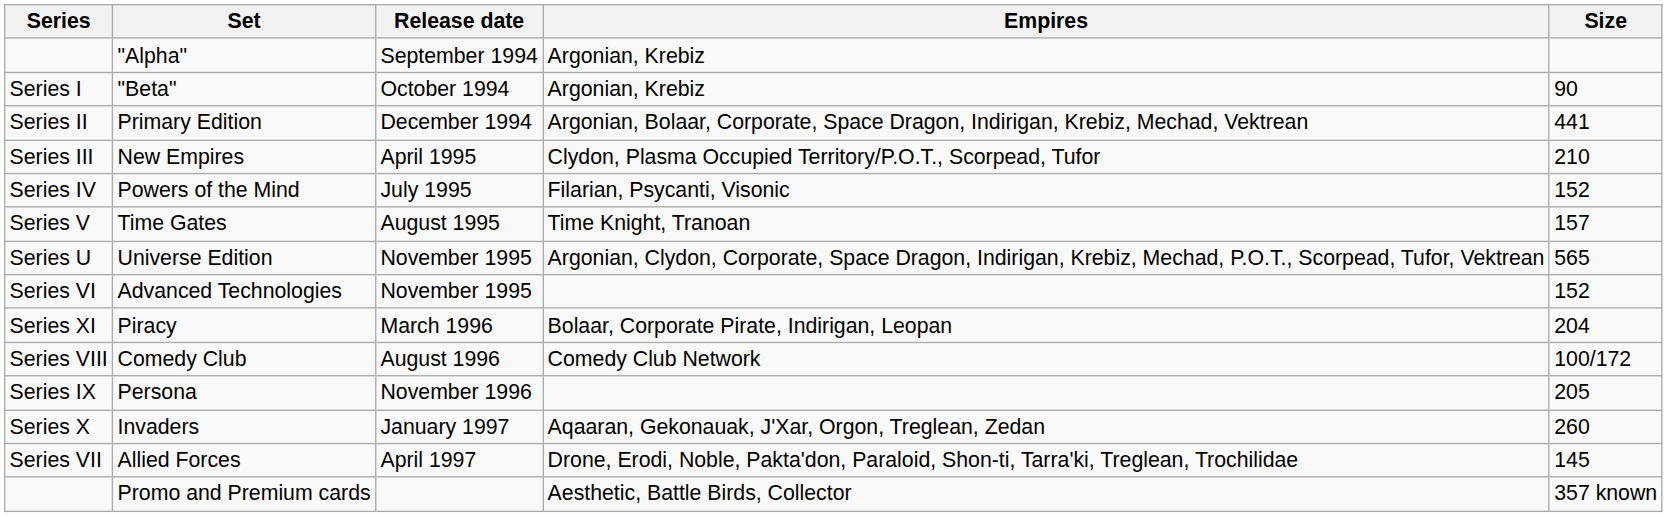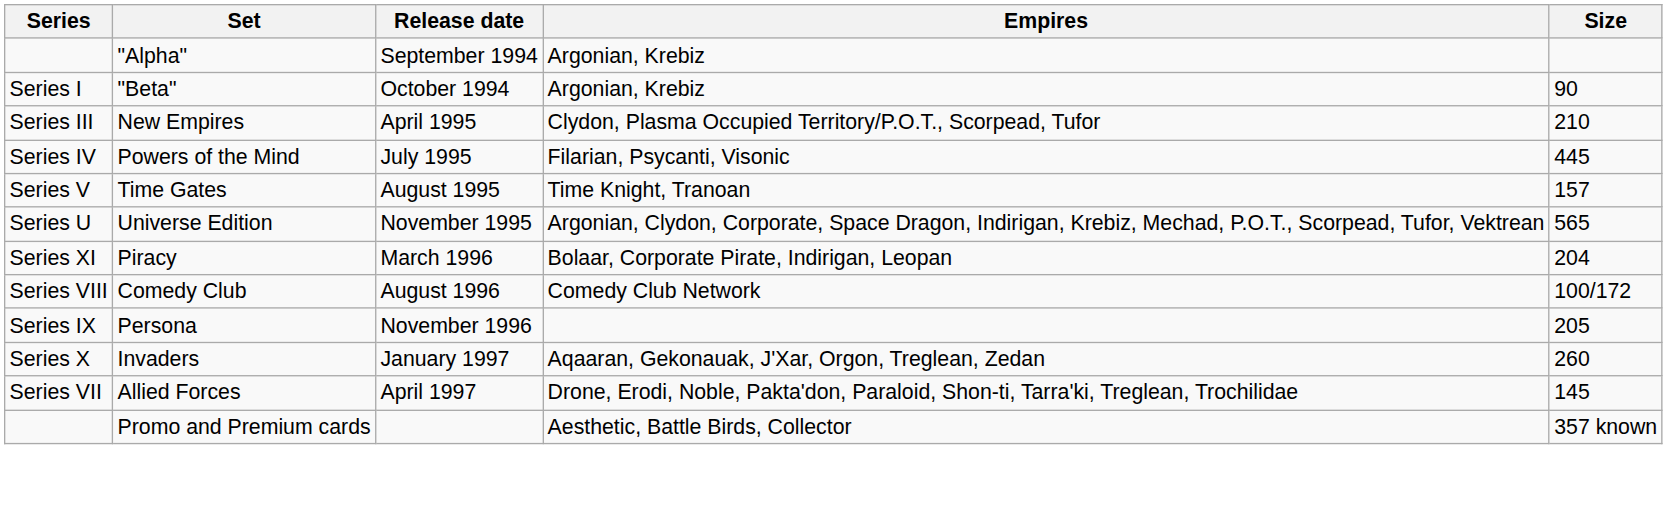- row: Series II | Primary Edition | December 1994 | Argonian, Bolaar, Corporate, Space Dragon, Indirigan, Krebiz, Mechad, Vektrean | 441
Powers of the Mind | Size: 152 -> 445
- row: Series VI | Advanced Technologies | November 1995 | 152
